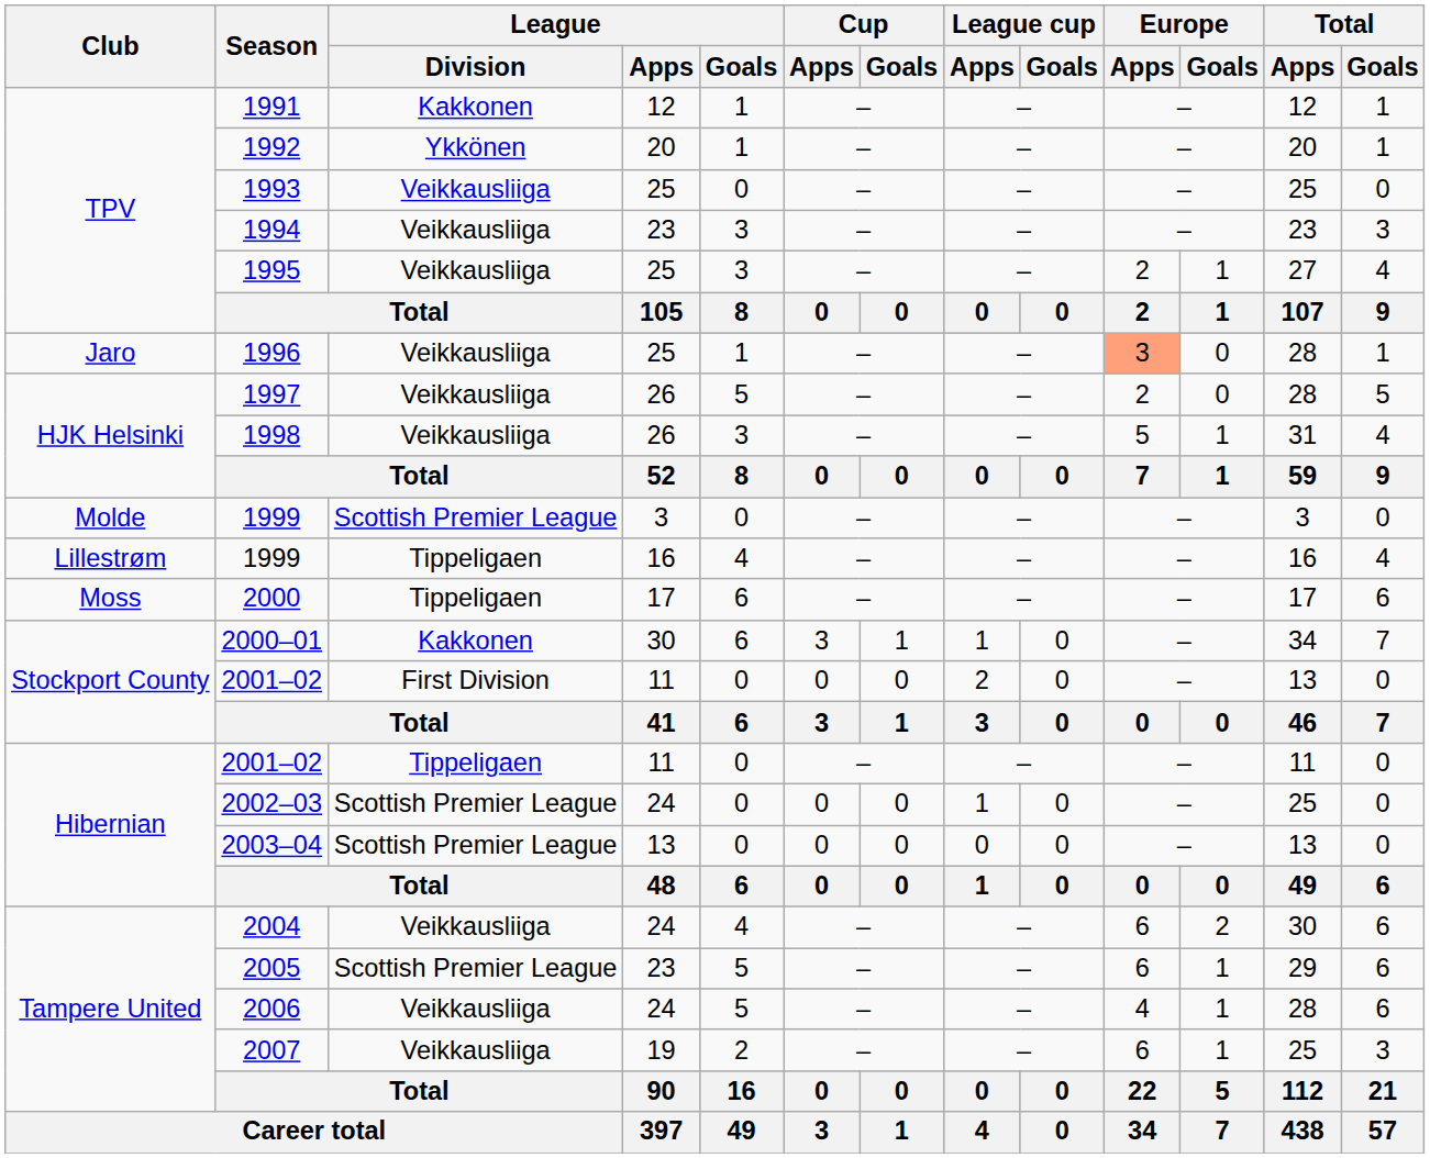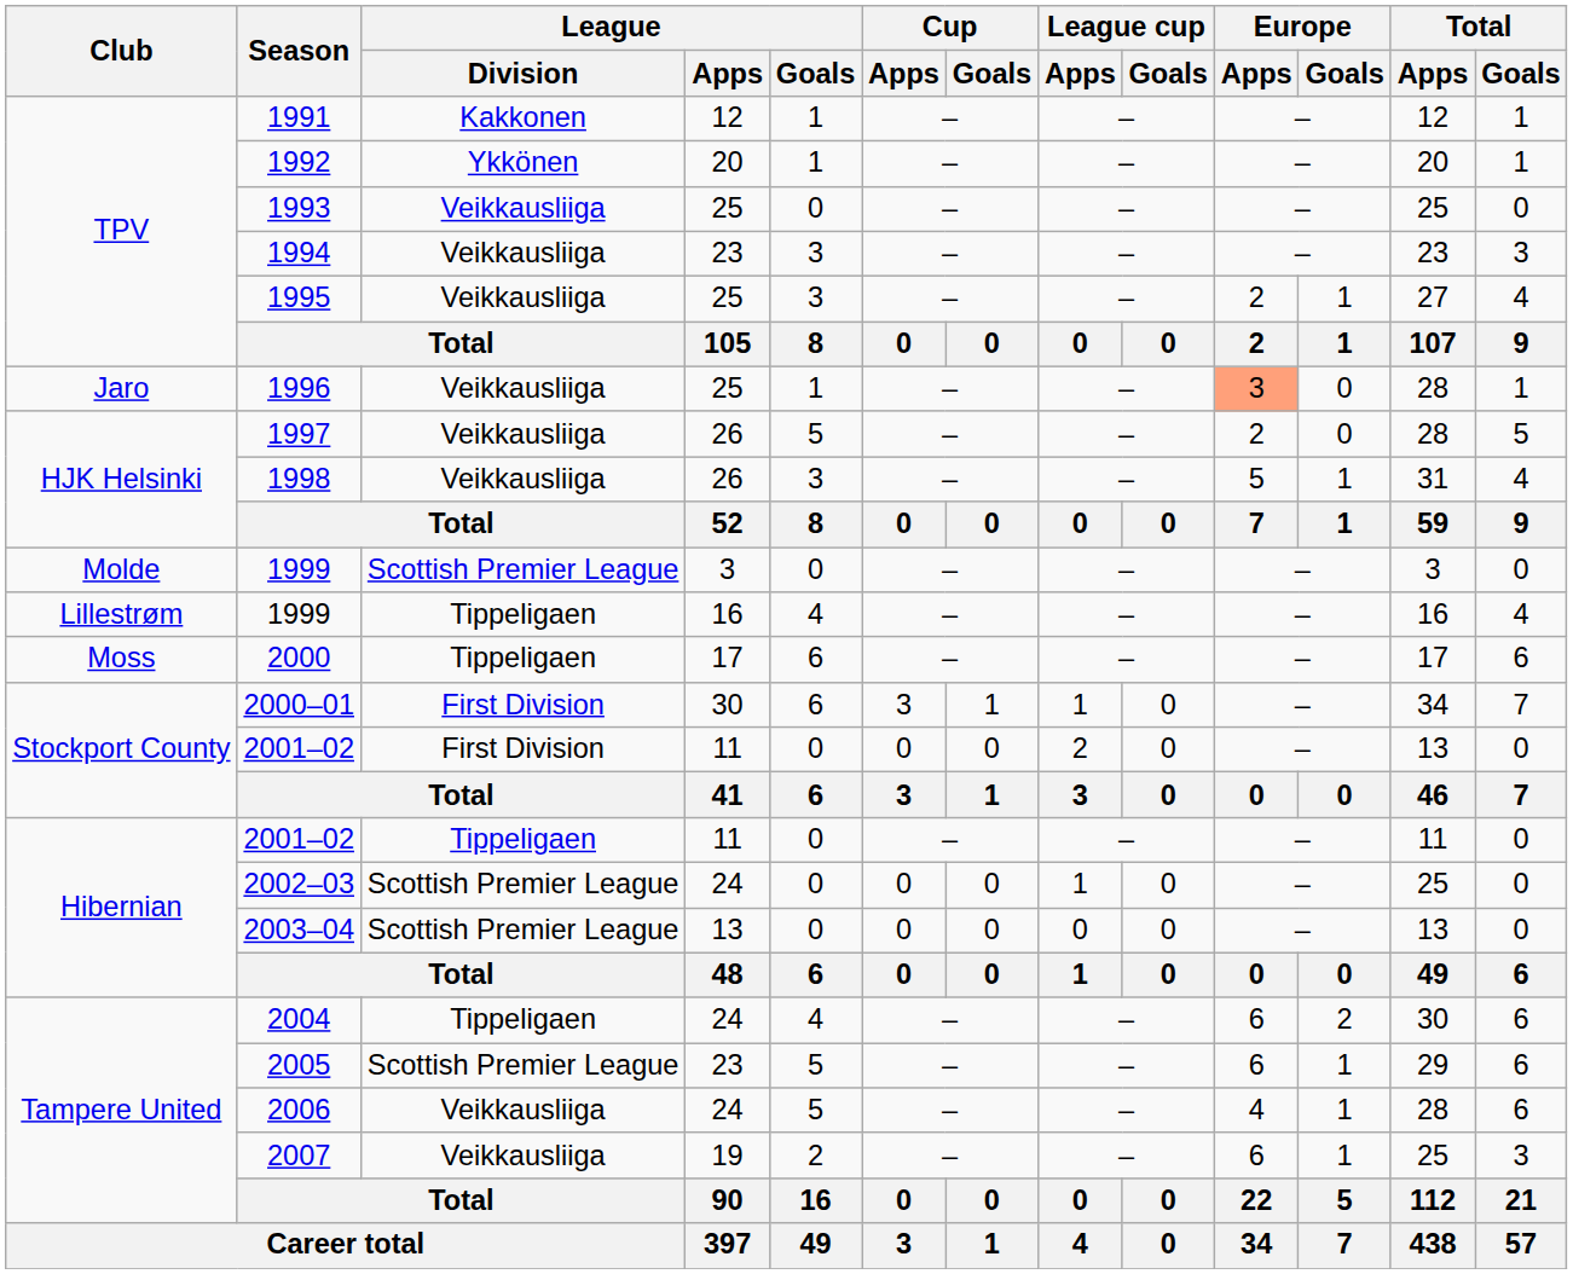2000–01 | League / Division: Kakkonen -> First Division
2004 | League / Division: Veikkausliiga -> Tippeligaen
